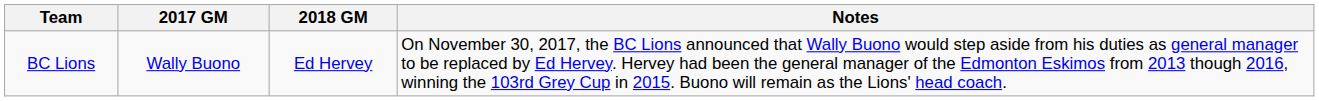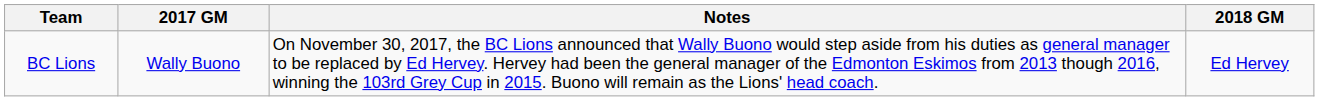columns swapped: 2018 GM <-> Notes
